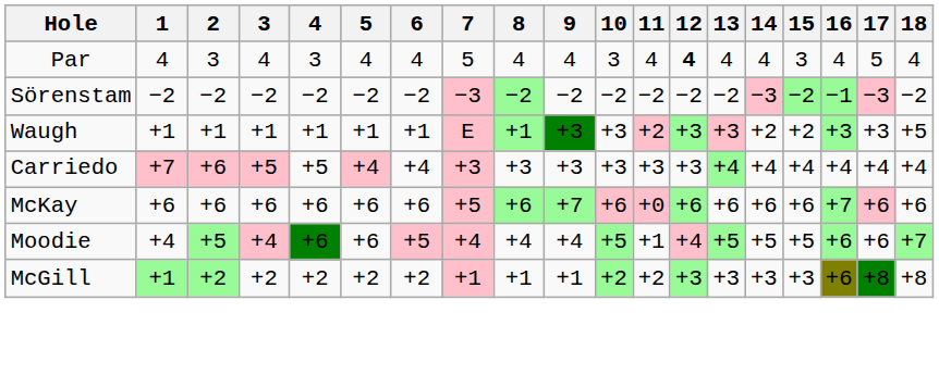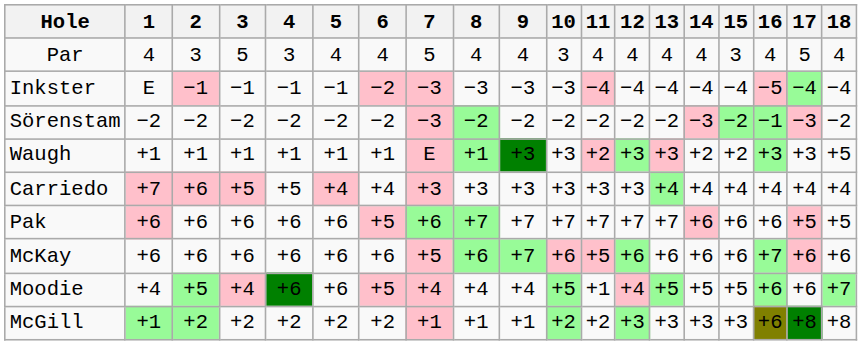Par | 3: 4 -> 5
Par | 12: bold -> normal
+ row: Inkster | E | −1 | −1 | −1 | −1 | −2 | −3 | −3 | −3 | −3 | −4 | −4 | −4 | −4 | −4 | −5 | −4 | −4
+ row: Pak | +6 | +6 | +6 | +6 | +6 | +5 | +6 | +7 | +7 | +7 | +7 | +7 | +7 | +6 | +6 | +6 | +5 | +5
McKay | 11: +0 -> +5
